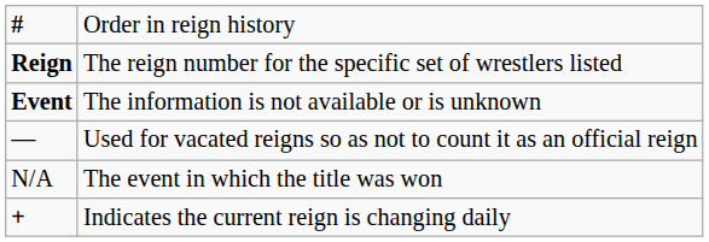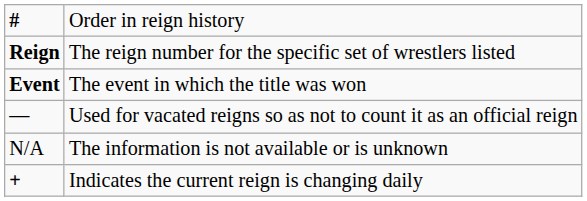Event | column 2: The information is not available or is unknown -> The event in which the title was won
N/A | column 2: The event in which the title was won -> The information is not available or is unknown
